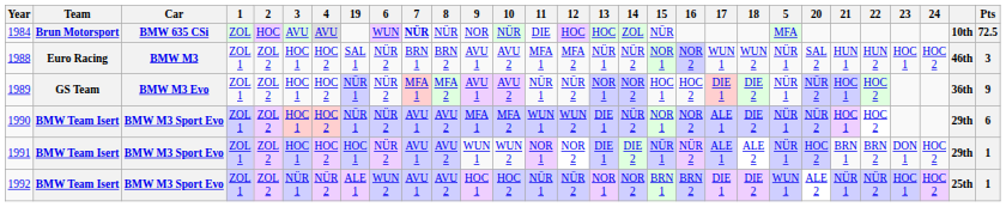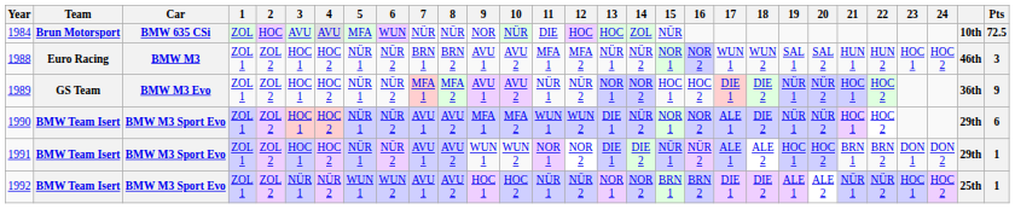columns swapped: 5 <-> 19
1984 | 7: bold -> normal
1991 | 24: HOC 2 -> DON 2
